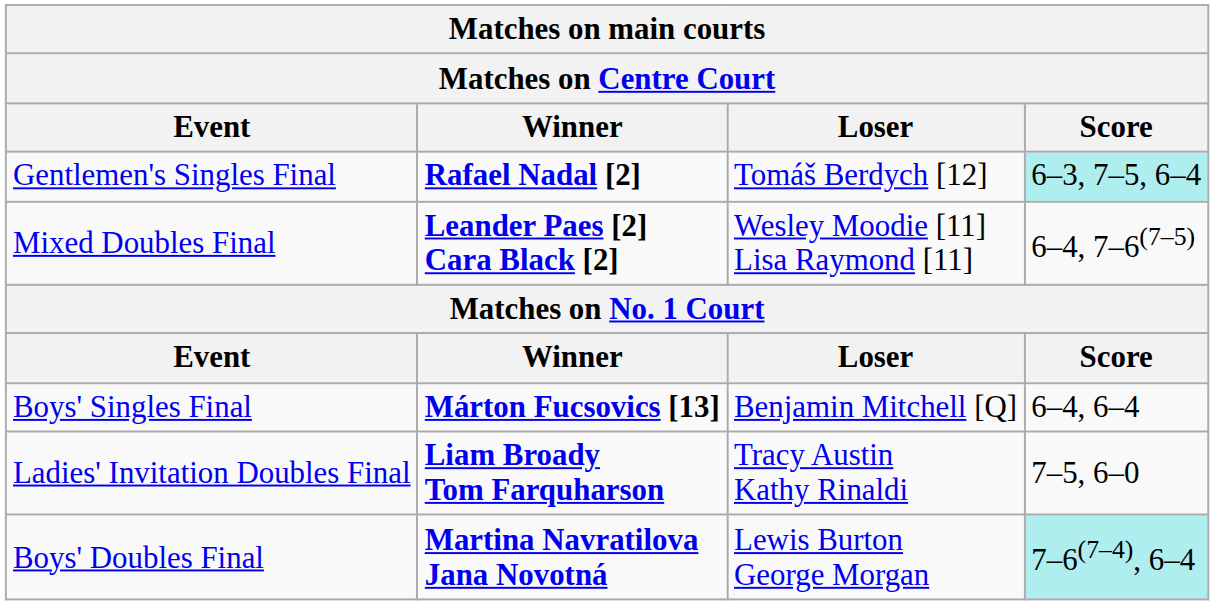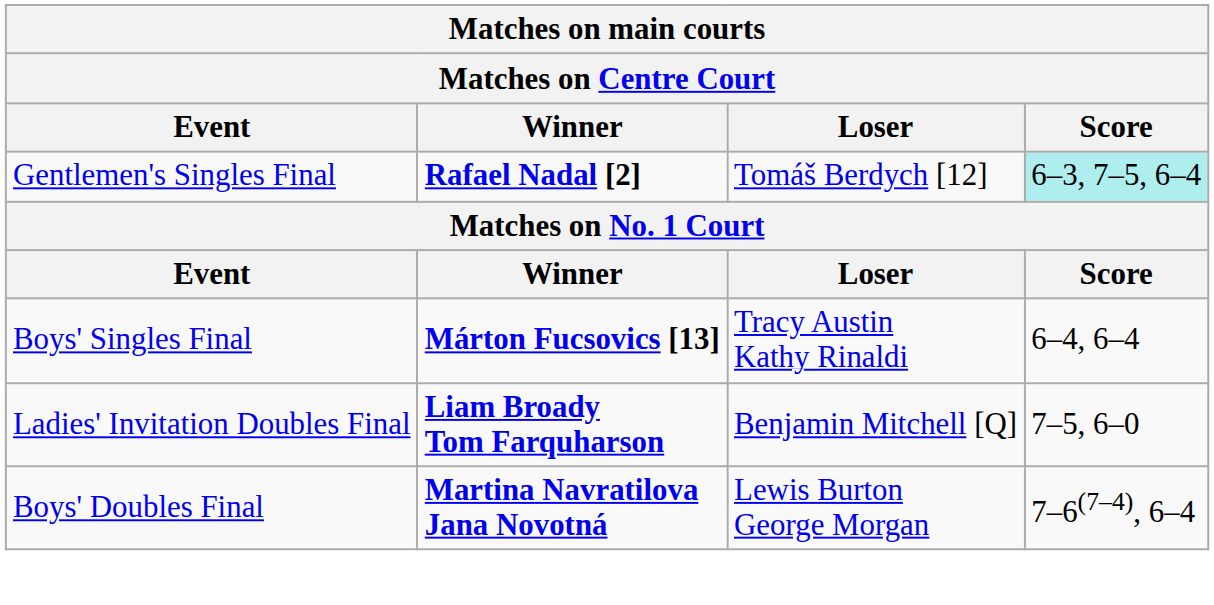- row: Mixed Doubles Final | Leander Paes [2] Cara Black [2] | Wesley Moodie [11] Lisa Raymond [11] | 6–4, 7–6(7–5)
Boys' Singles Final | Loser: Benjamin Mitchell [Q] -> Tracy Austin Kathy Rinaldi
Ladies' Invitation Doubles Final | Loser: Tracy Austin Kathy Rinaldi -> Benjamin Mitchell [Q]
Boys' Doubles Final | Score: paleturquoise background -> no background
